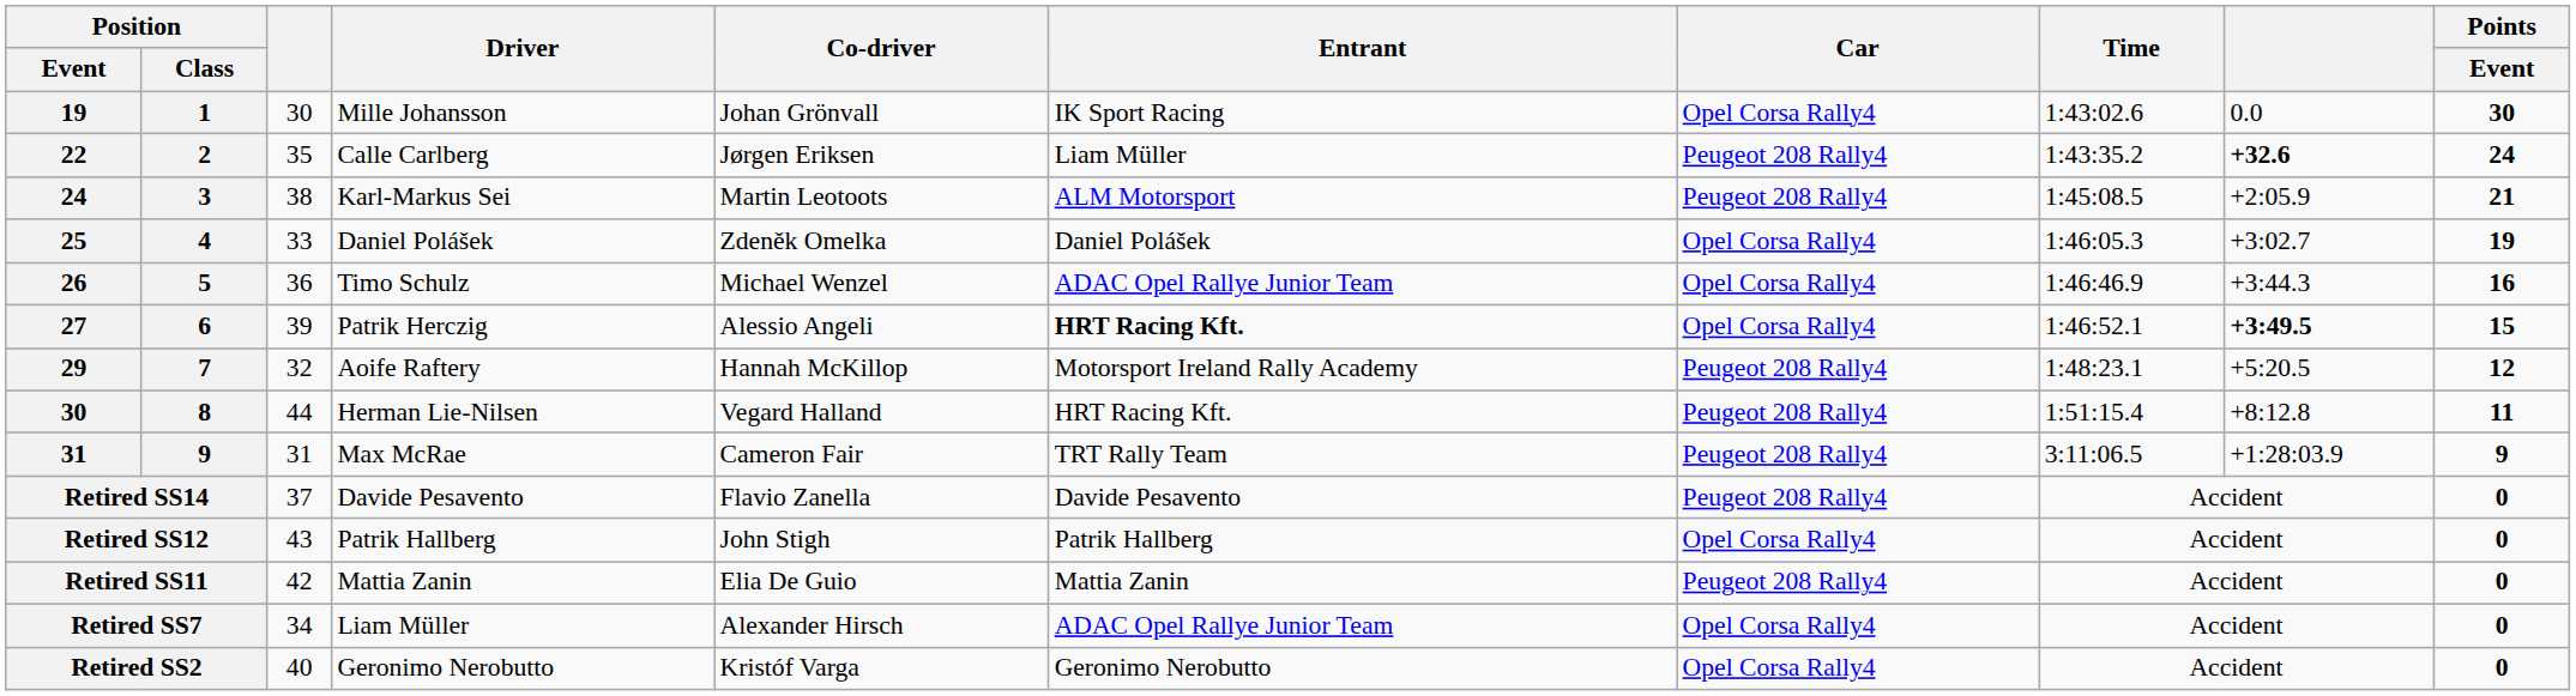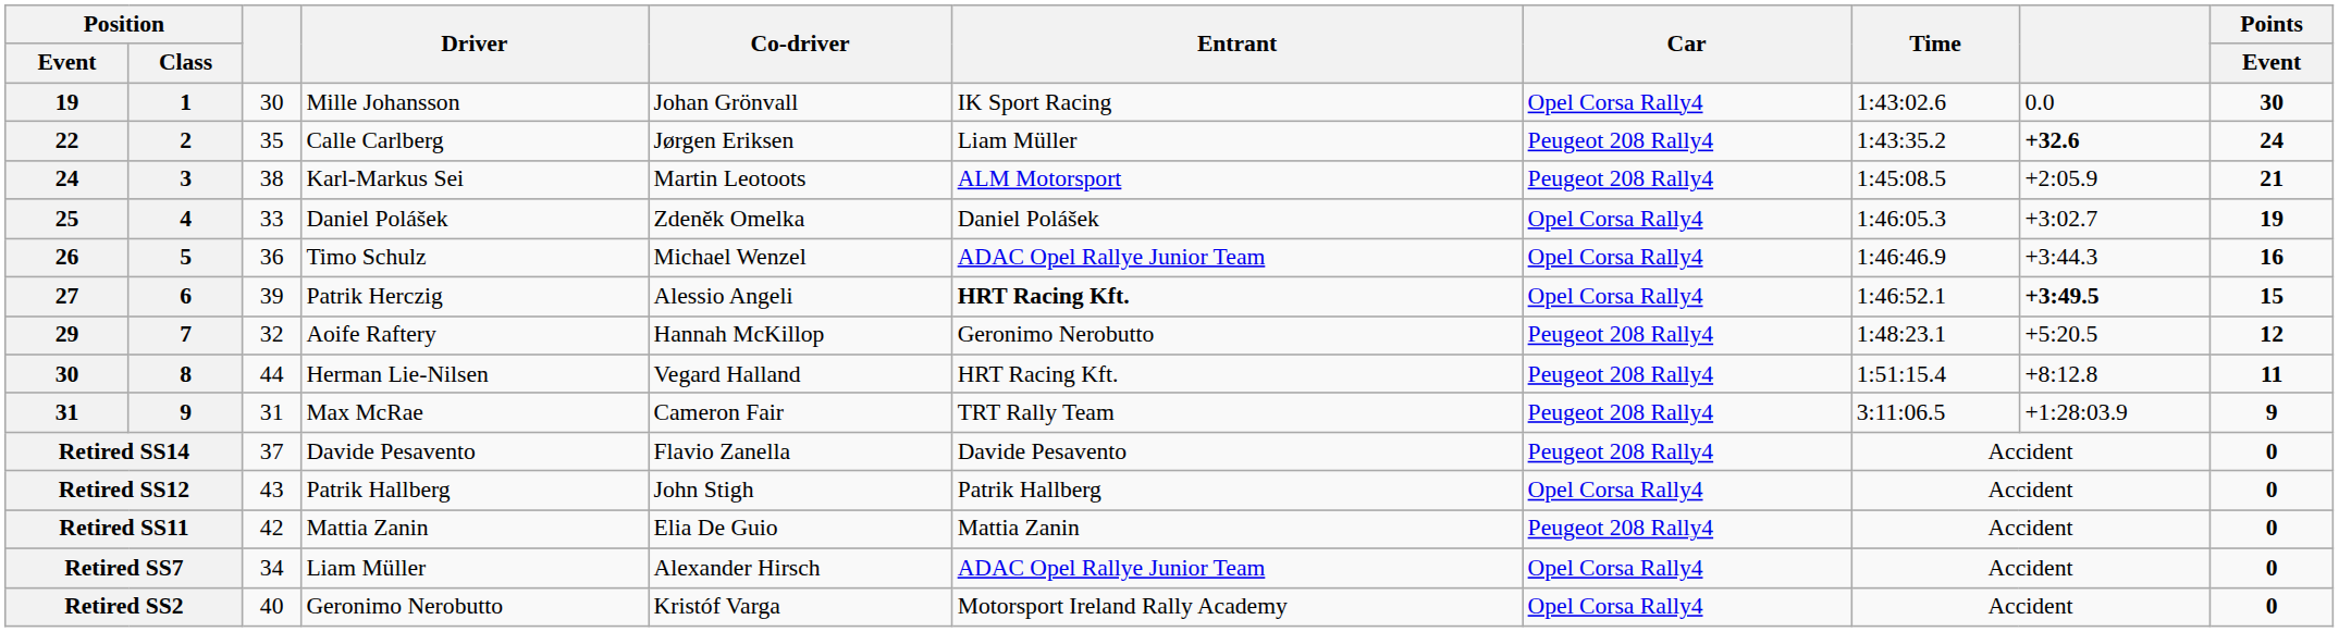29 | Entrant: Motorsport Ireland Rally Academy -> Geronimo Nerobutto
Retired SS2 | Entrant: Geronimo Nerobutto -> Motorsport Ireland Rally Academy
